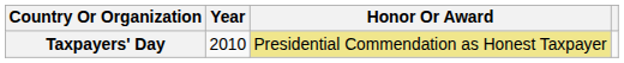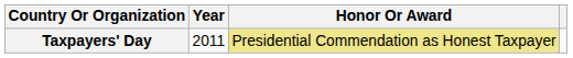Taxpayers' Day | Year: 2010 -> 2011
